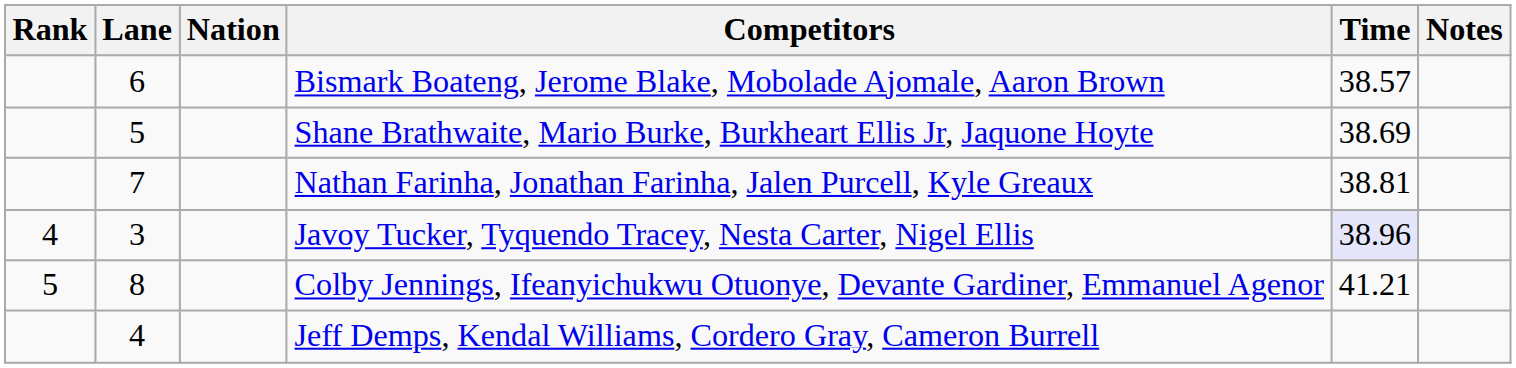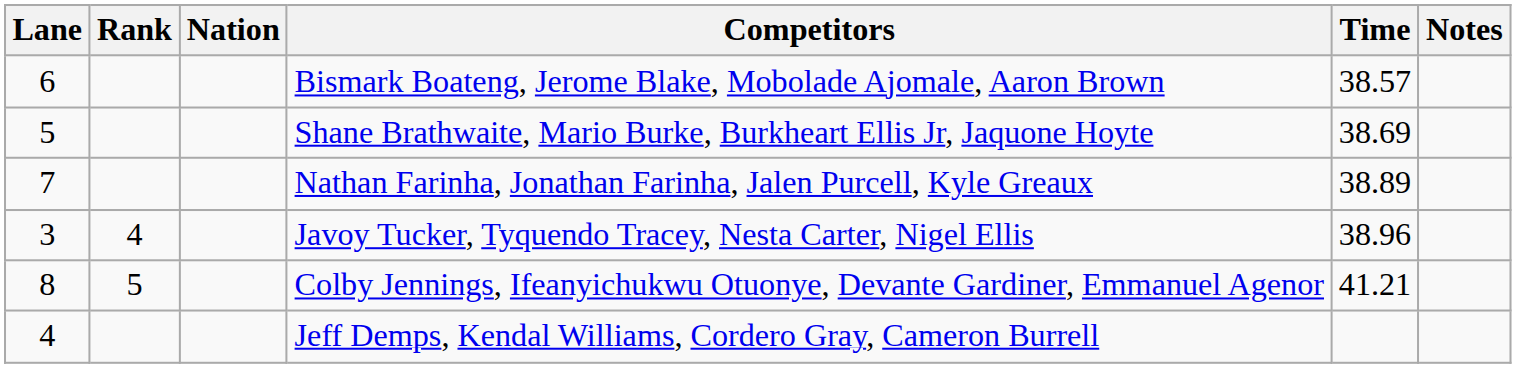columns swapped: Rank <-> Lane
Nathan Farinha, Jonathan Farinha, Jalen Purcell, Kyle Greaux | Time: 38.81 -> 38.89
Javoy Tucker, Tyquendo Tracey, Nesta Carter, Nigel Ellis | Time: lavender background -> no background
